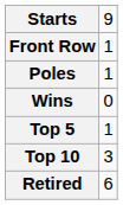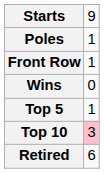rows swapped: Poles <-> Front Row
Top 10 | column 2: no background -> pink background
